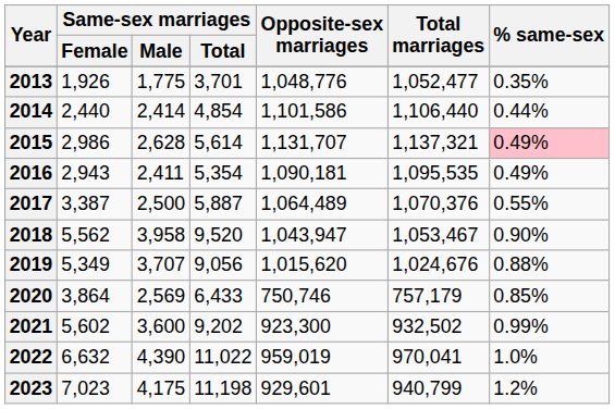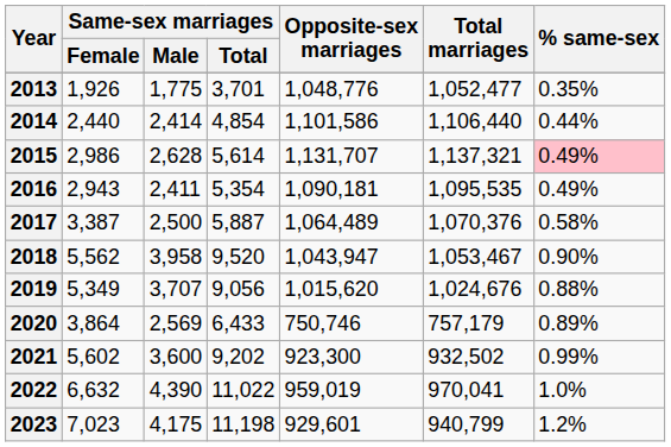2017 | % same-sex: 0.55% -> 0.58%
2020 | % same-sex: 0.85% -> 0.89%
